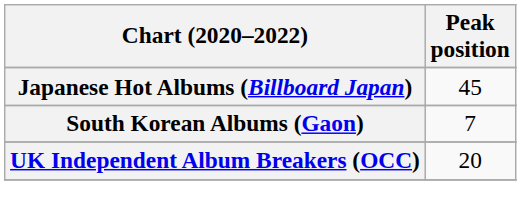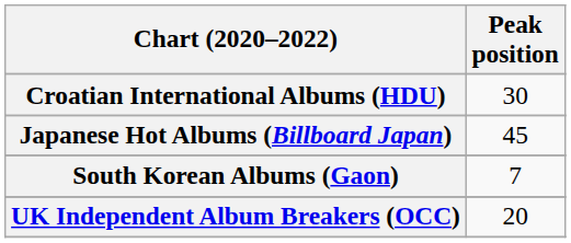+ row: Croatian International Albums (HDU) | 30
